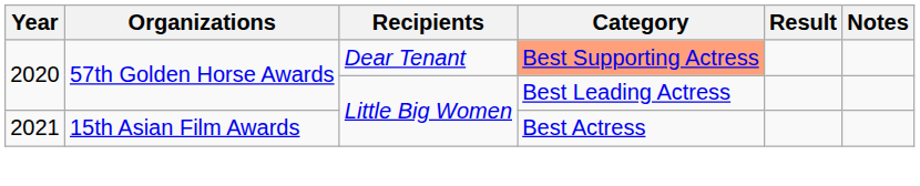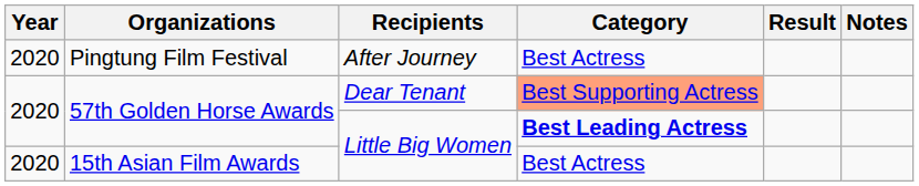+ row: 2020 | Pingtung Film Festival | After Journey | Best Actress
57th Golden Horse Awards / Little Big Women | Category: normal -> bold
15th Asian Film Awards | Year: 2021 -> 2020
